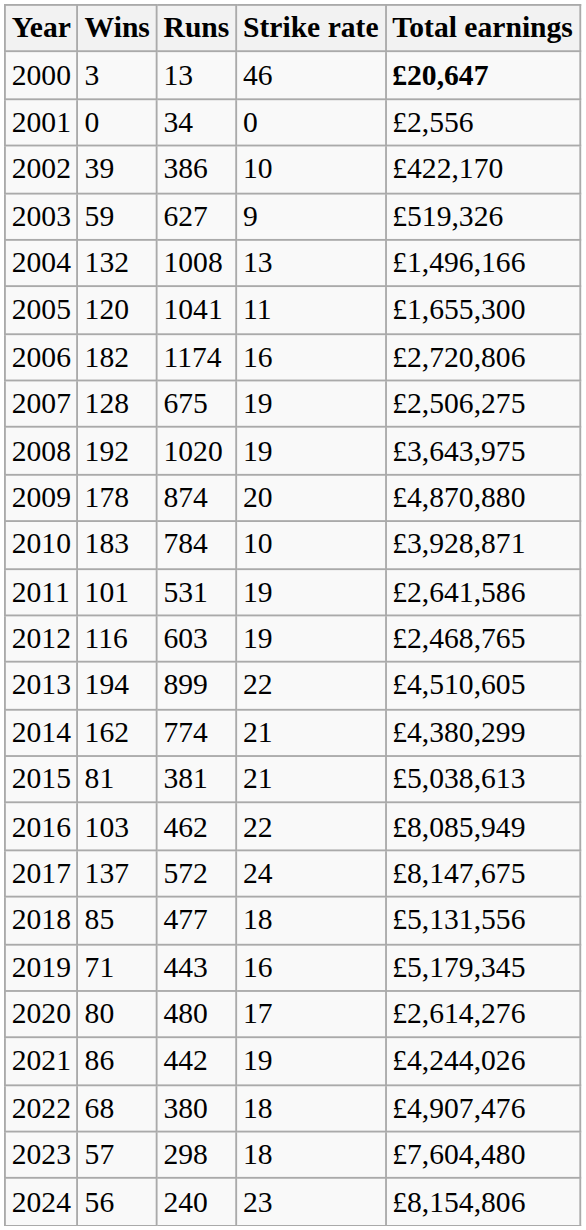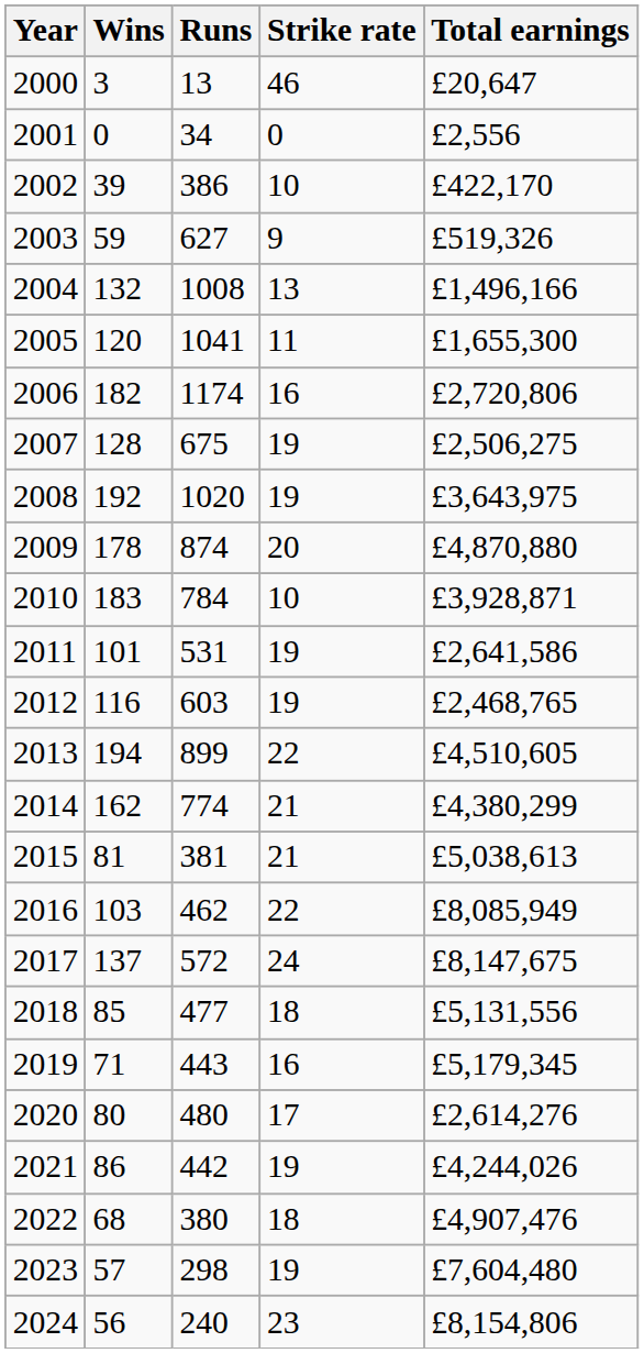2000 | Total earnings: bold -> normal
2023 | Strike rate: 18 -> 19
